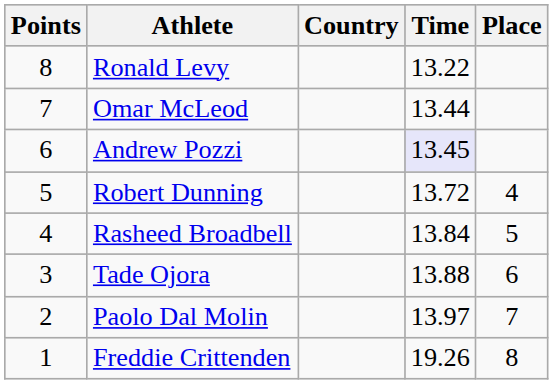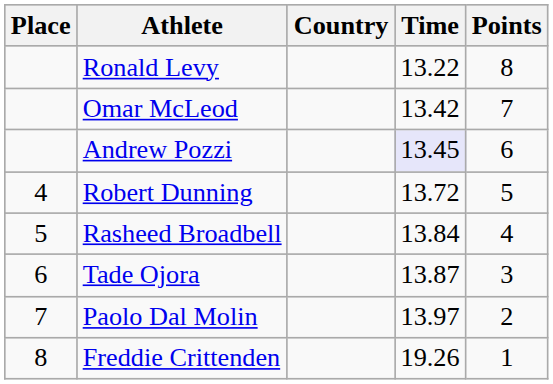columns swapped: Place <-> Points
Omar McLeod | Time: 13.44 -> 13.42
Tade Ojora | Time: 13.88 -> 13.87
